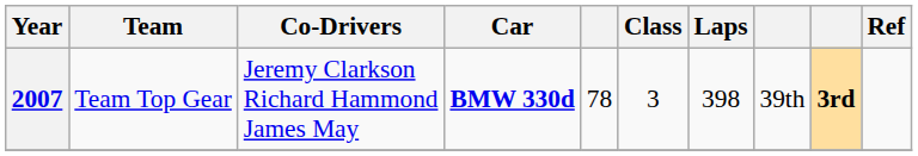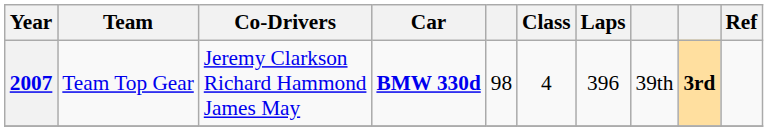2007 | column 5: 78 -> 98
2007 | Class: 3 -> 4
2007 | Laps: 398 -> 396
